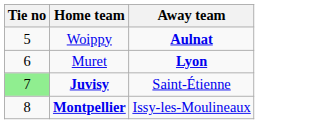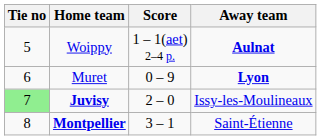+ column: Score | 1 – 1(aet) 2–4 p. | 0 – 9 | 2 – 0 | 3 – 1
Juvisy | Away team: Saint-Étienne -> Issy-les-Moulineaux
Montpellier | Away team: Issy-les-Moulineaux -> Saint-Étienne
